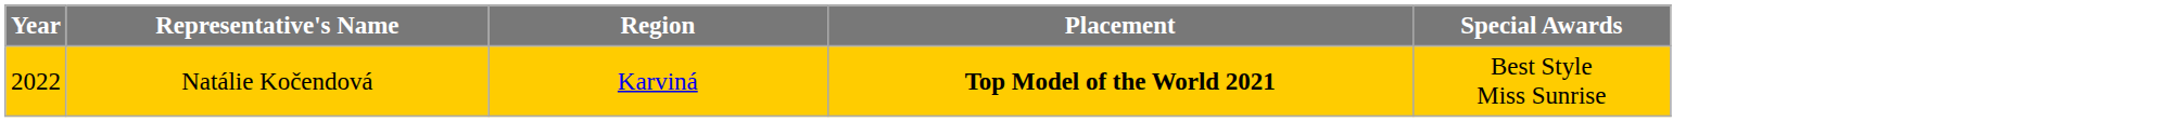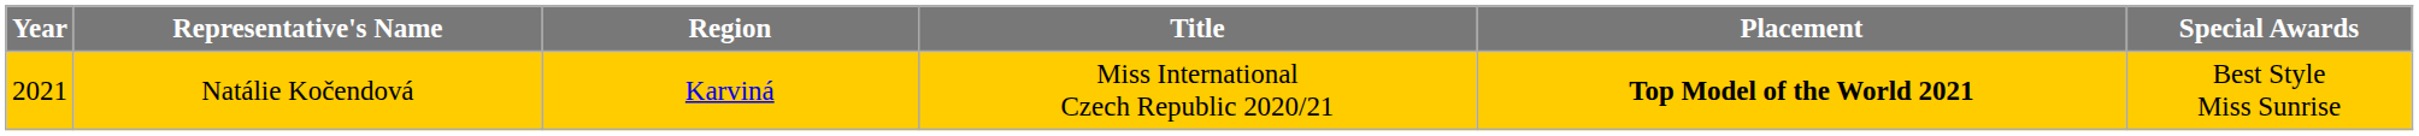+ column: Title | Miss International Czech Republic 2020/21
Natálie Kočendová | Year: 2022 -> 2021
